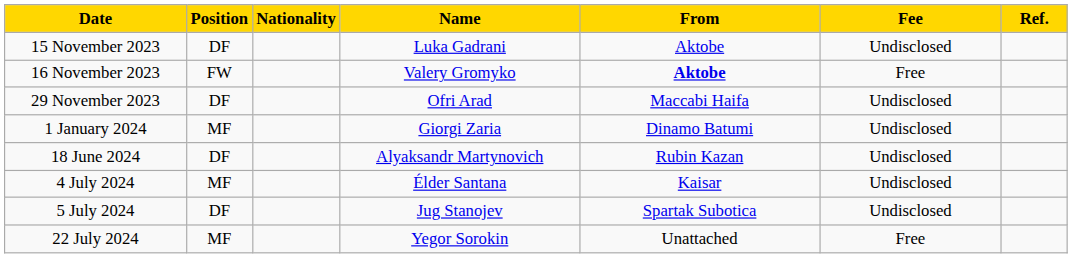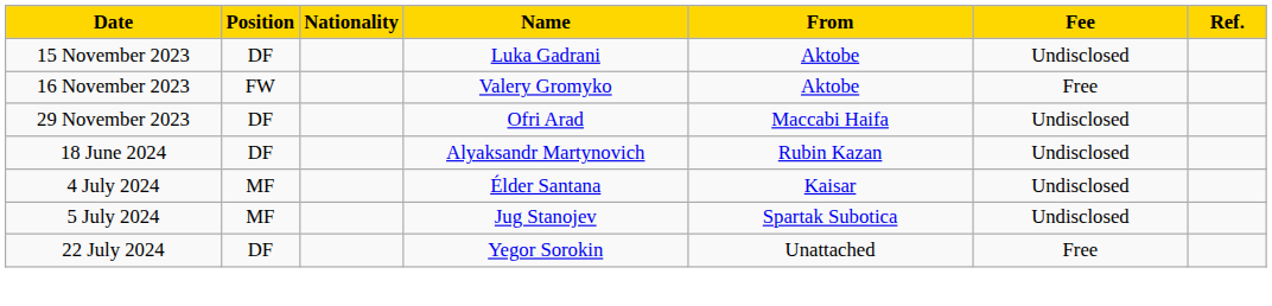16 November 2023 | From: bold -> normal
- row: 1 January 2024 | MF | Giorgi Zaria | Dinamo Batumi | Undisclosed
5 July 2024 | Position: DF -> MF
22 July 2024 | Position: MF -> DF
